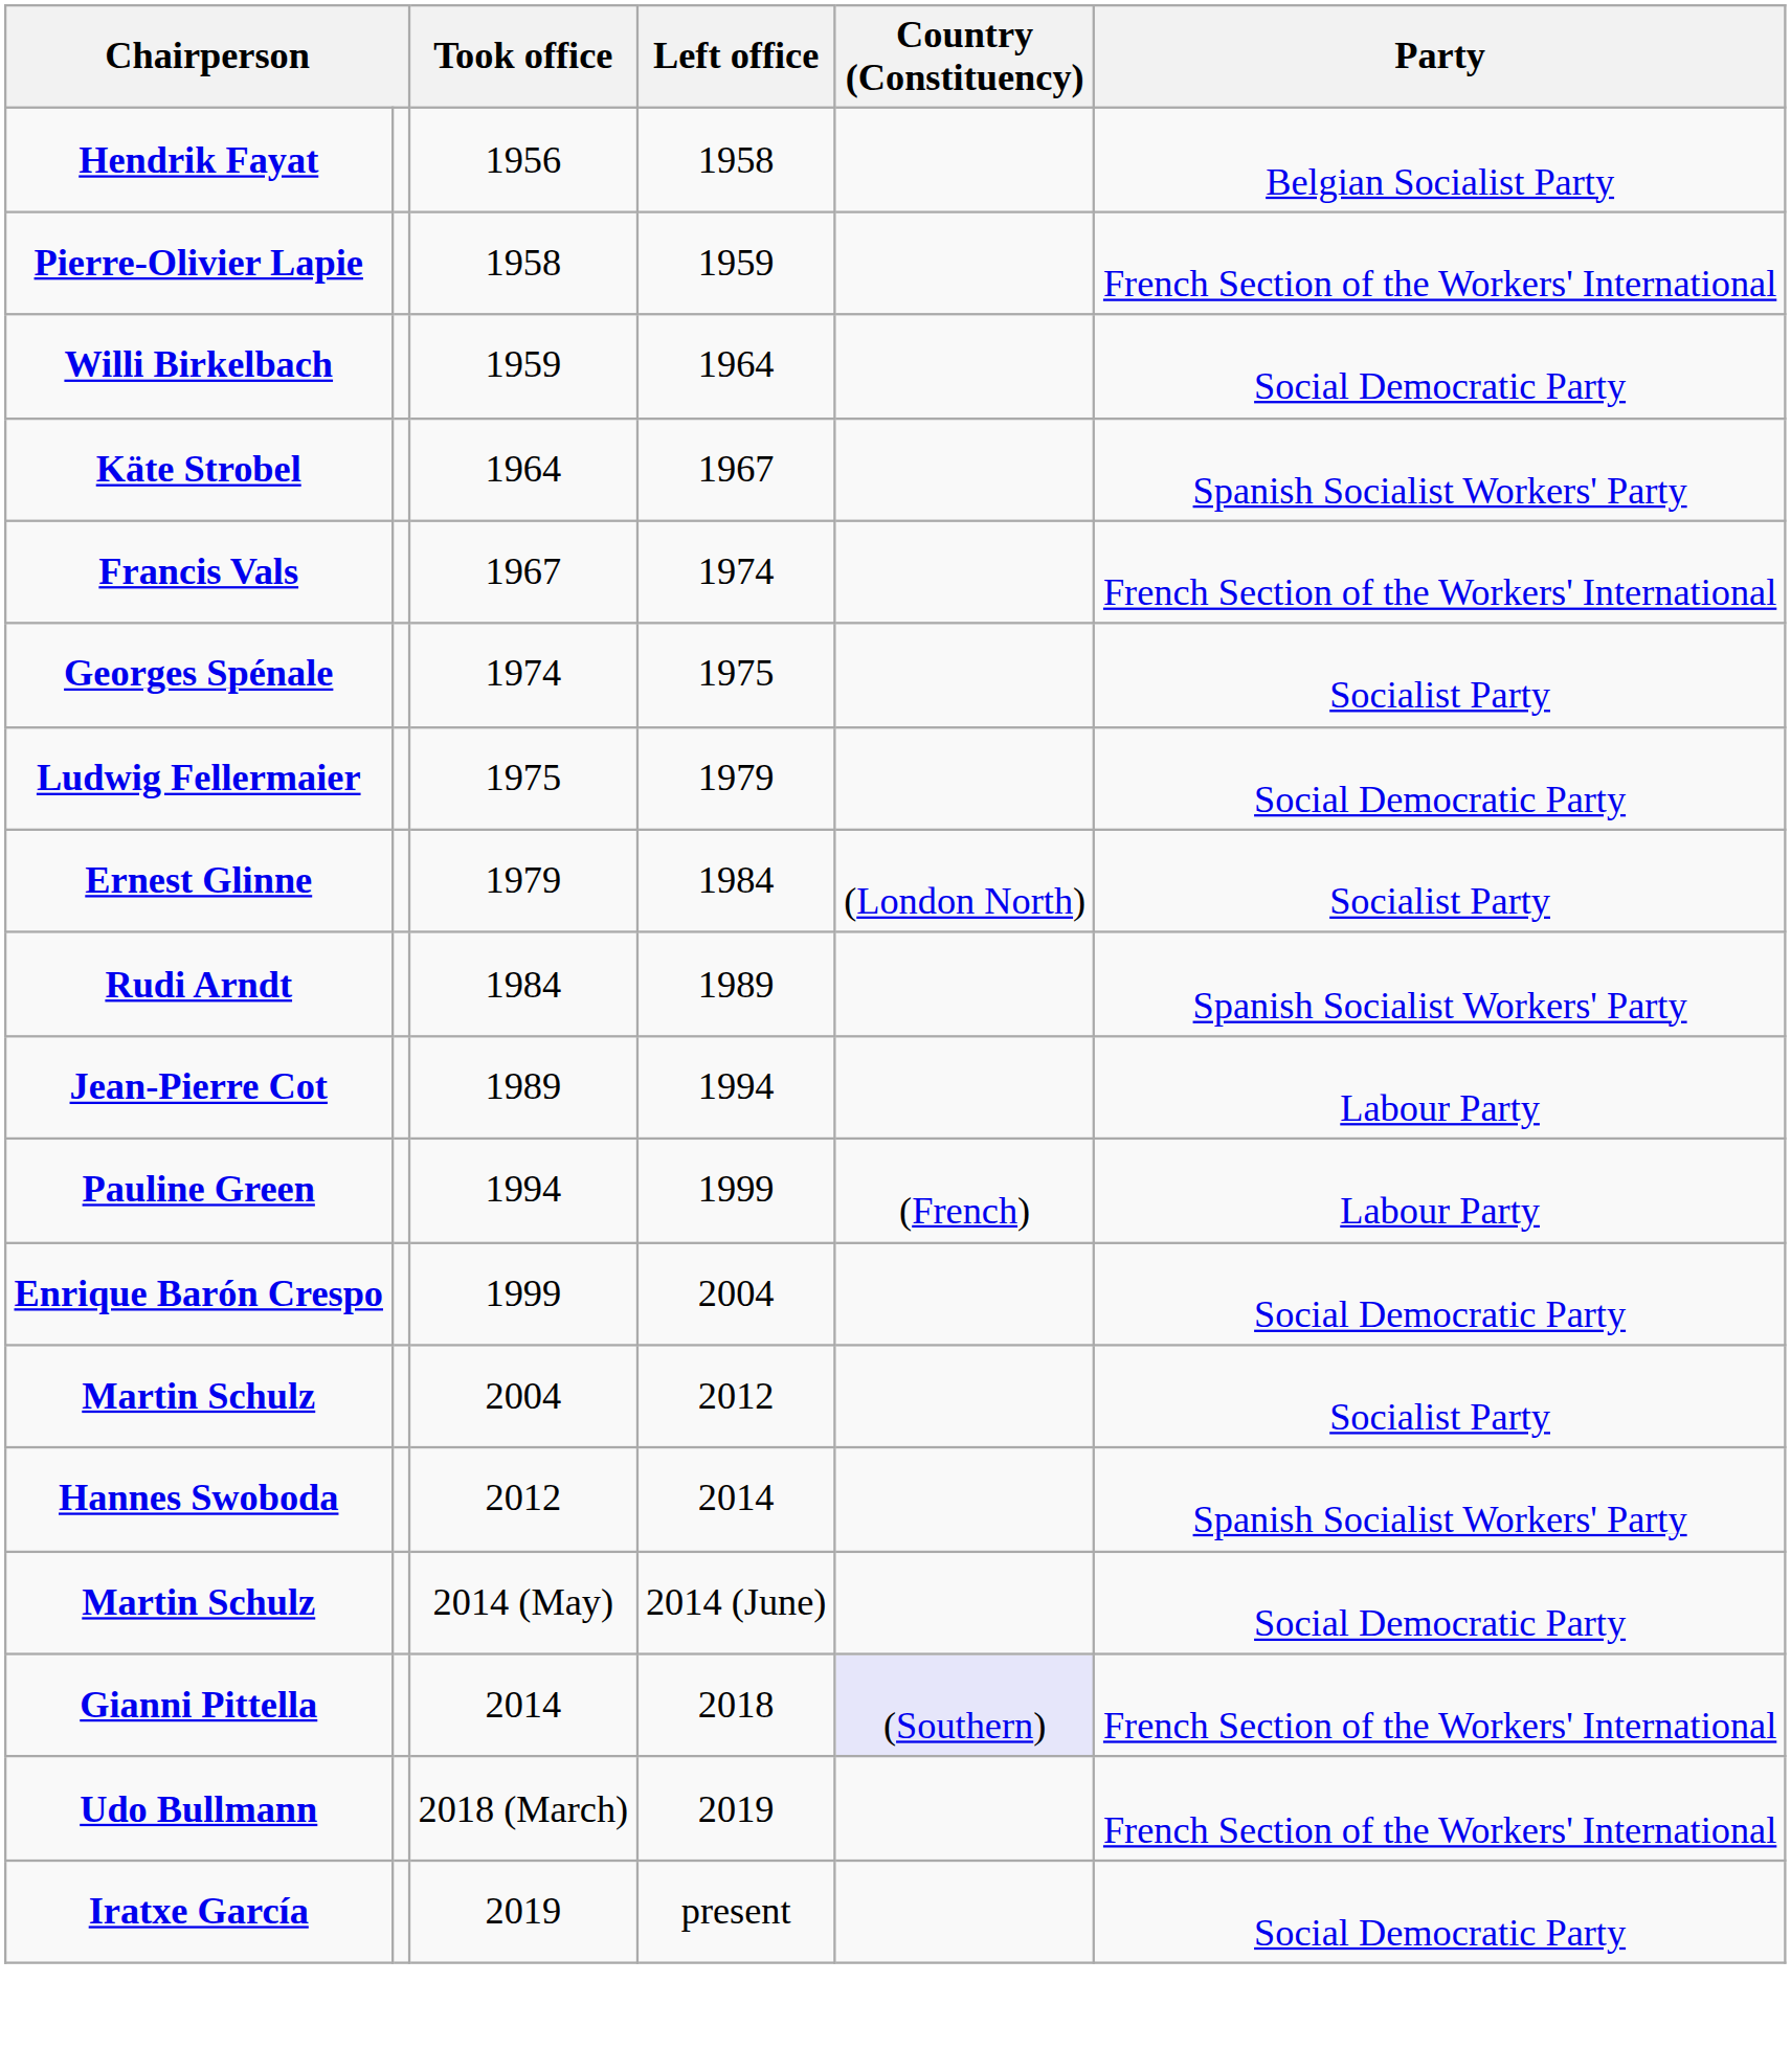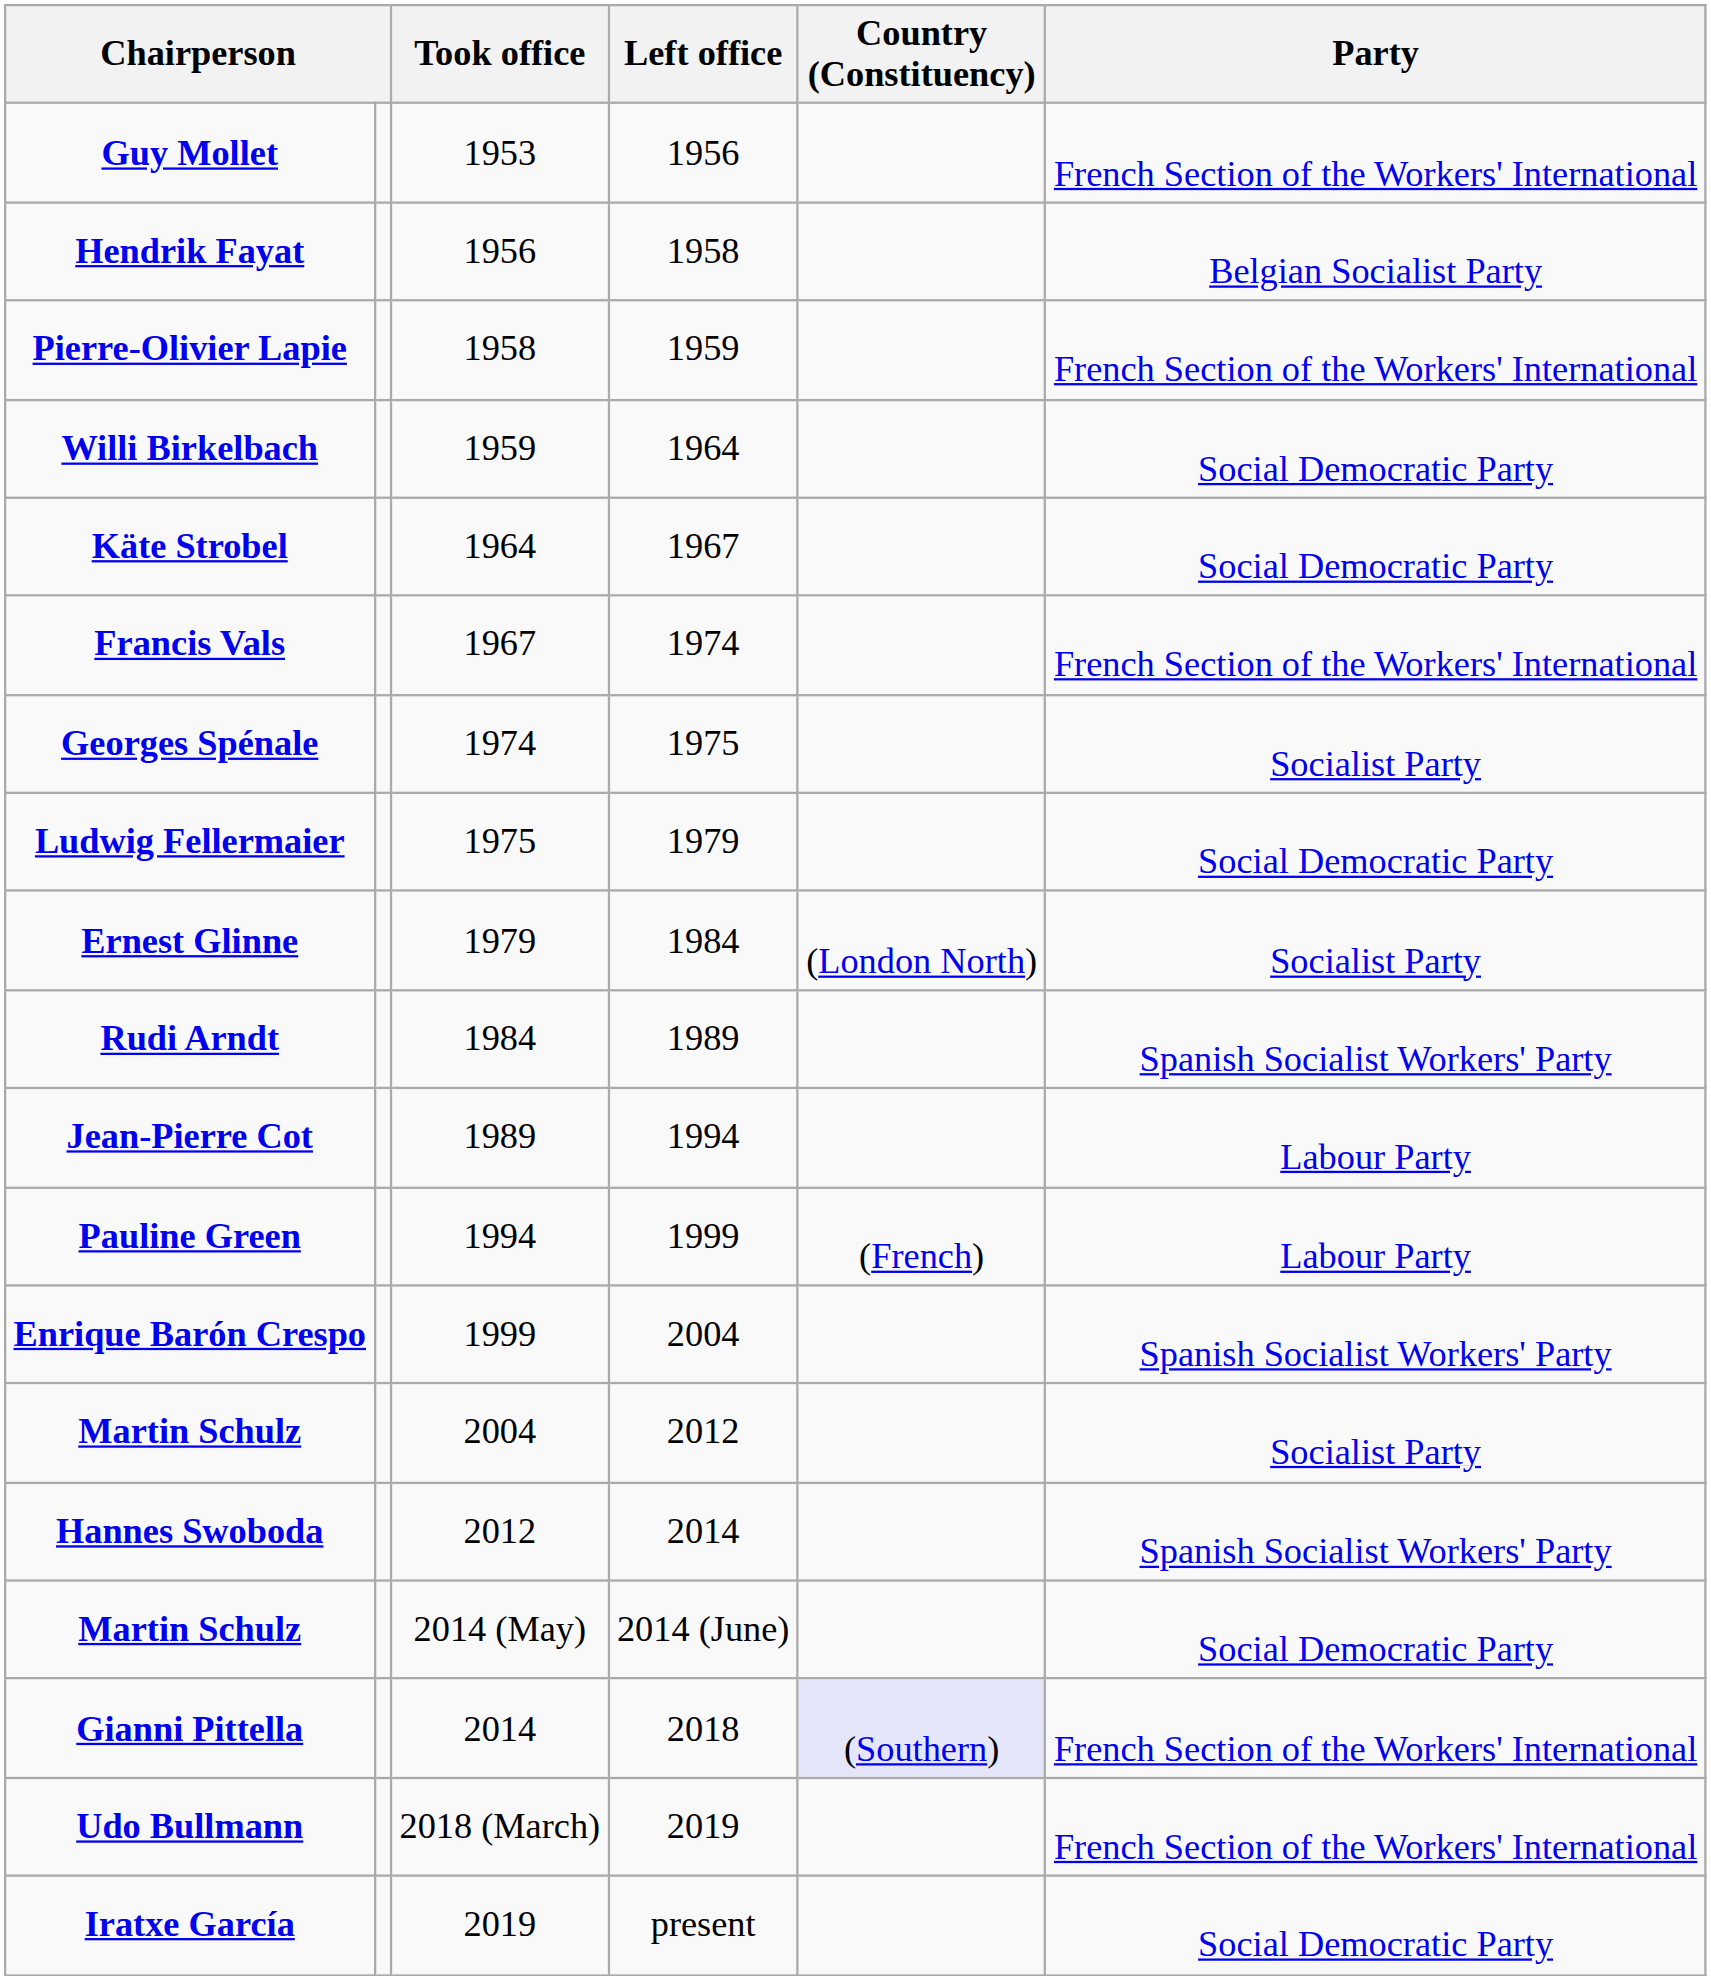+ row: Guy Mollet | 1953 | 1956 | French Section of the Workers' International
Käte Strobel | Party: Spanish Socialist Workers' Party -> Social Democratic Party
Enrique Barón Crespo | Party: Social Democratic Party -> Spanish Socialist Workers' Party
